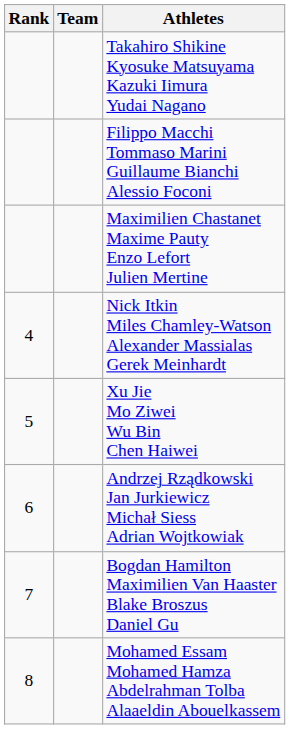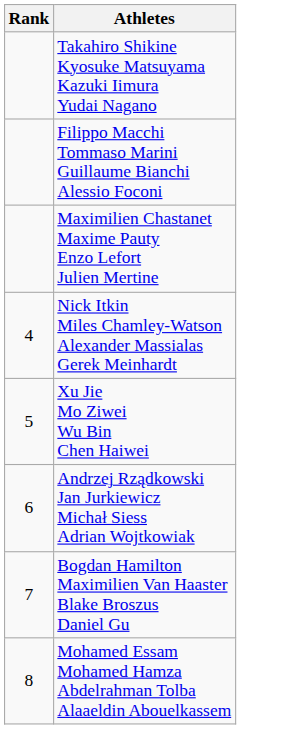- column: Team
